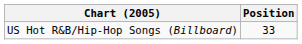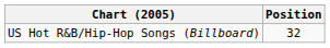US Hot R&B/Hip-Hop Songs (Billboard) | Position: 33 -> 32
